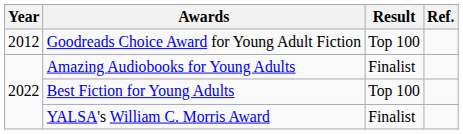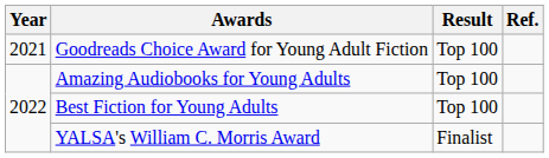Goodreads Choice Award for Young Adult Fiction | Year: 2012 -> 2021
Amazing Audiobooks for Young Adults | Result: Finalist -> Top 100
